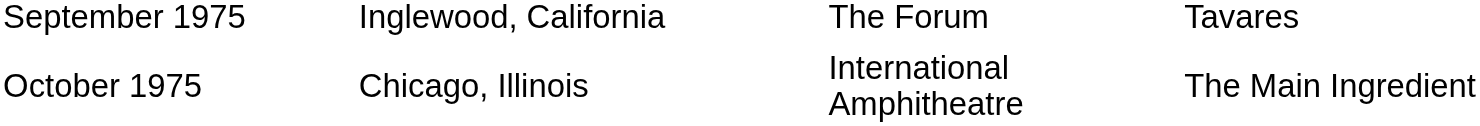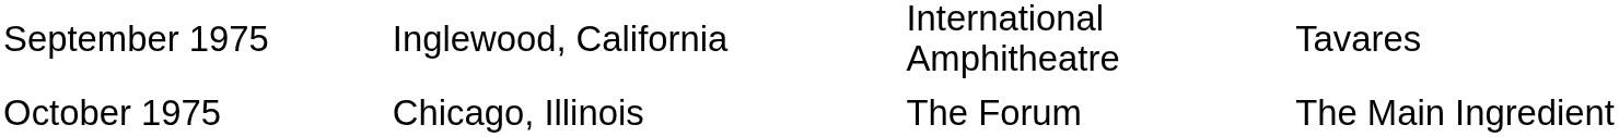September 1975 | column 3: The Forum -> International Amphitheatre
October 1975 | column 3: International Amphitheatre -> The Forum
